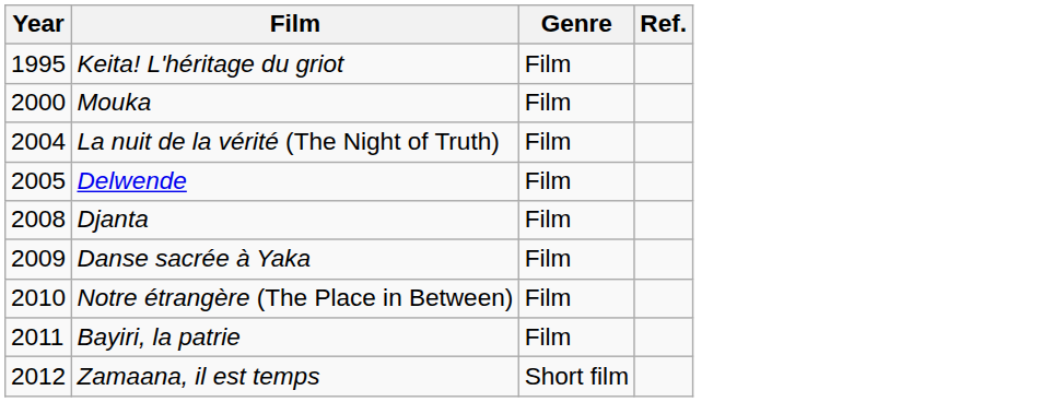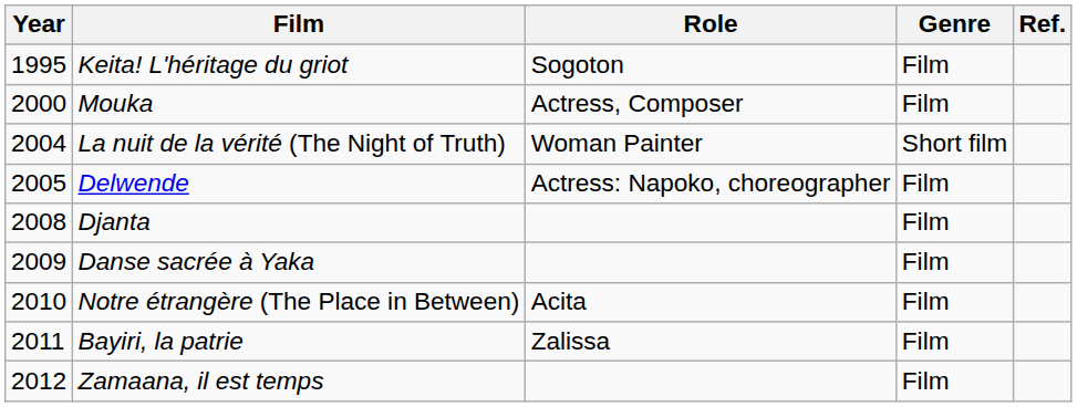+ column: Role | Sogoton | Actress, Composer | Woman Painter | Actress: Napoko, choreographer | Acita | Zalissa
La nuit de la vérité (The Night of Truth) | Genre: Film -> Short film
Zamaana, il est temps | Genre: Short film -> Film
